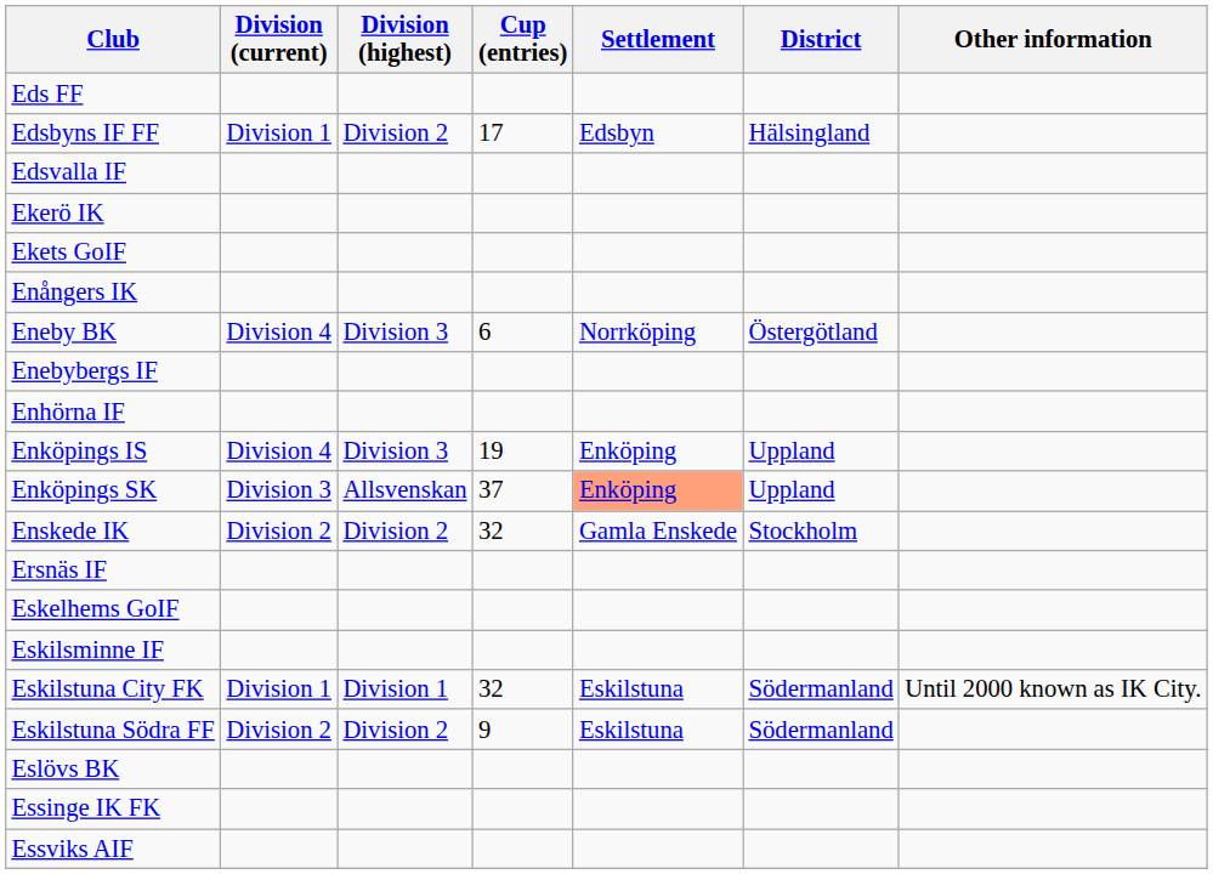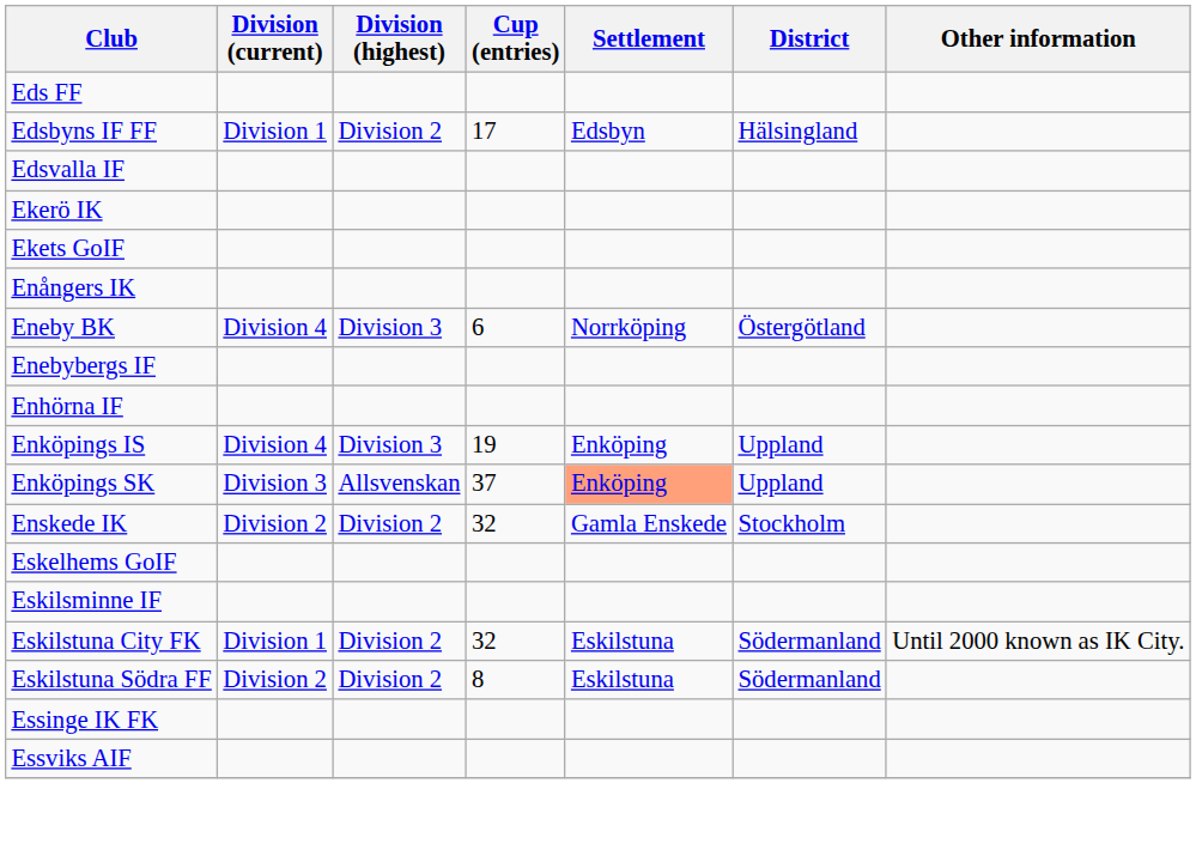- row: Ersnäs IF
Eskilstuna City FK | Division (highest): Division 1 -> Division 2
Eskilstuna Södra FF | Cup (entries): 9 -> 8
- row: Eslövs BK
